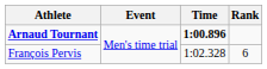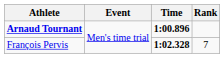François Pervis | Time: normal -> bold
François Pervis | Rank: 6 -> 7
